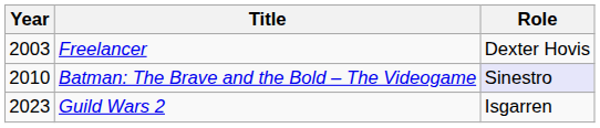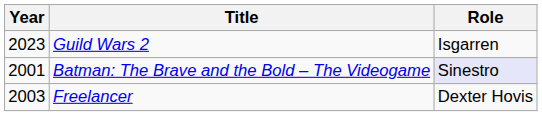rows swapped: Freelancer <-> Guild Wars 2
Batman: The Brave and the Bold – The Videogame | Year: 2010 -> 2001
